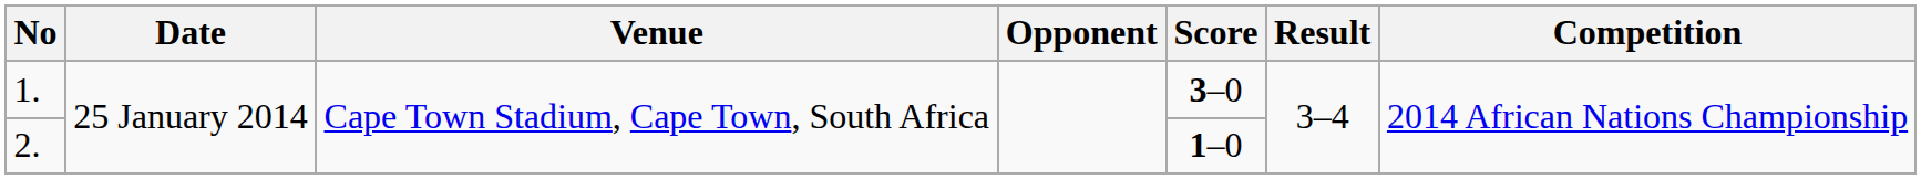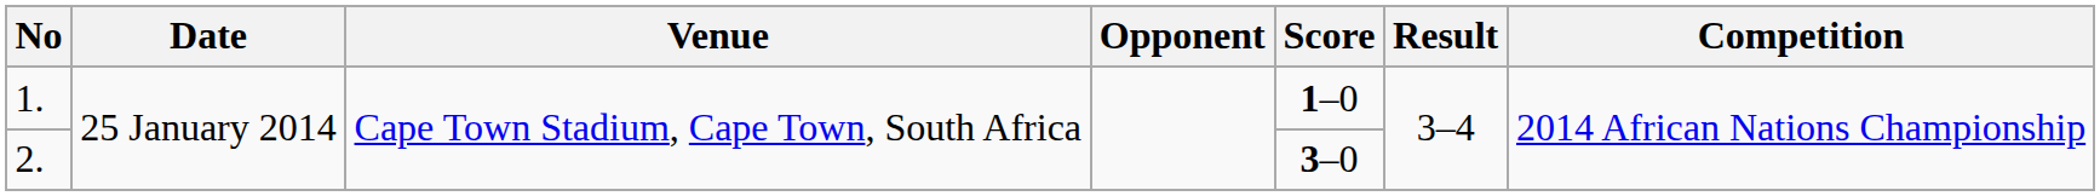1. | Score: 3–0 -> 1–0
2. | Score: 1–0 -> 3–0
